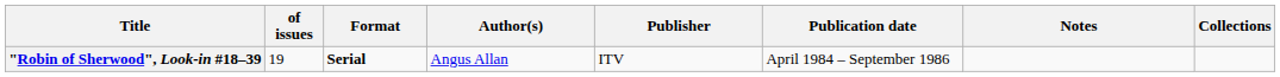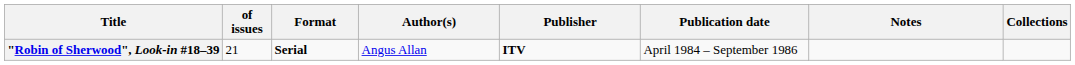"Robin of Sherwood", Look-in #18–39 | of issues: 19 -> 21
"Robin of Sherwood", Look-in #18–39 | Publisher: normal -> bold
